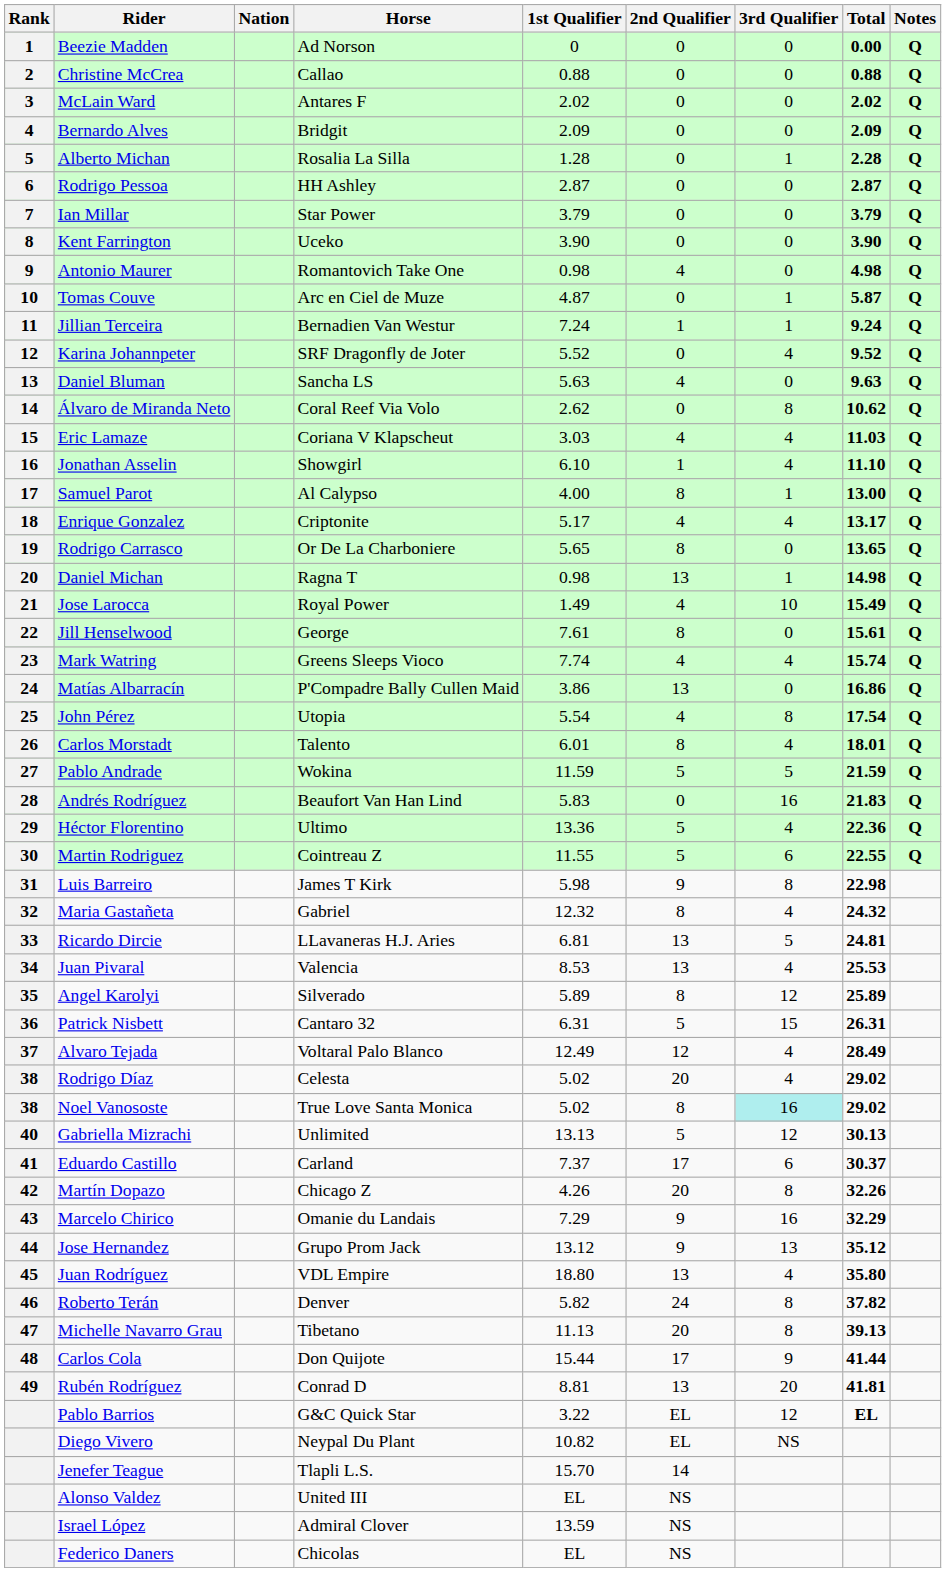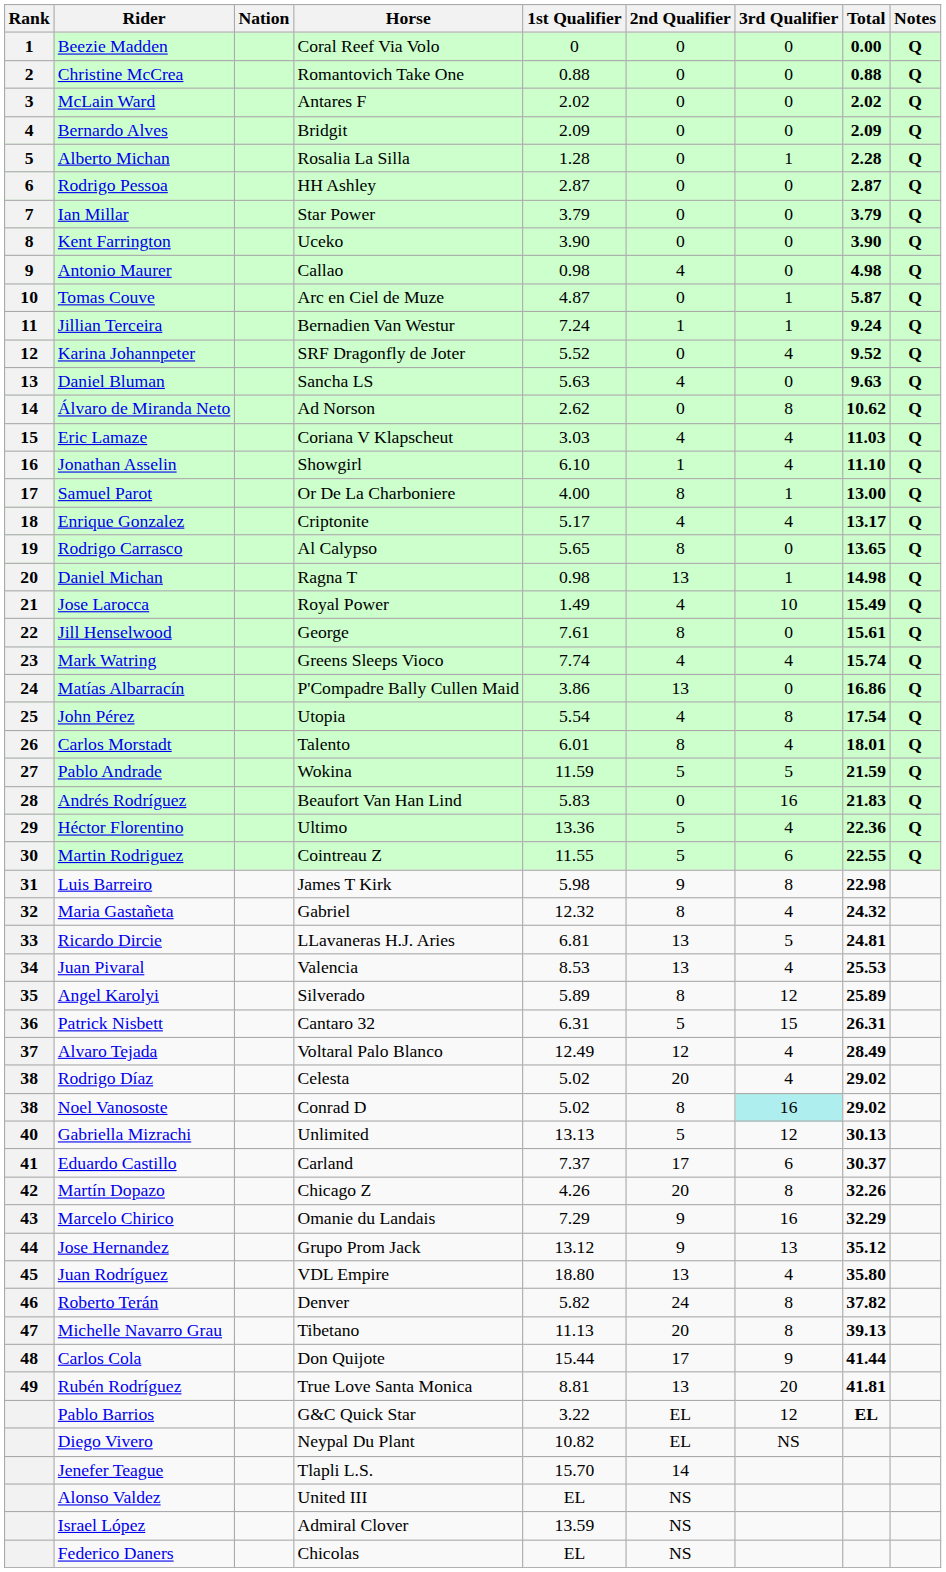Beezie Madden | Horse: Ad Norson -> Coral Reef Via Volo
Christine McCrea | Horse: Callao -> Romantovich Take One
Antonio Maurer | Horse: Romantovich Take One -> Callao
Álvaro de Miranda Neto | Horse: Coral Reef Via Volo -> Ad Norson
Samuel Parot | Horse: Al Calypso -> Or De La Charboniere
Rodrigo Carrasco | Horse: Or De La Charboniere -> Al Calypso
Noel Vanososte | Horse: True Love Santa Monica -> Conrad D
Rubén Rodríguez | Horse: Conrad D -> True Love Santa Monica
